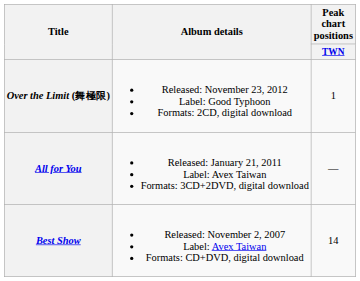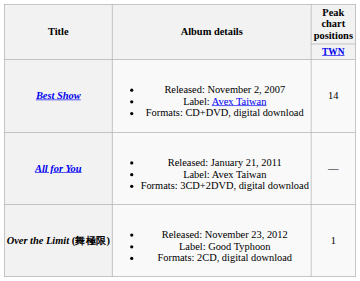rows swapped: Best Show <-> Over the Limit (舞極限)
